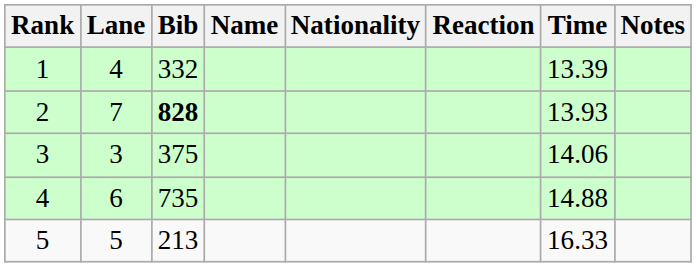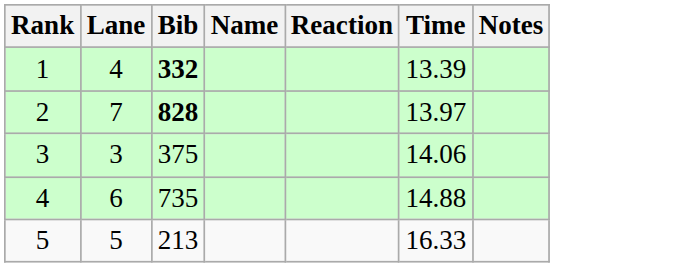- column: Nationality
1 | Bib: normal -> bold
2 | Time: 13.93 -> 13.97
